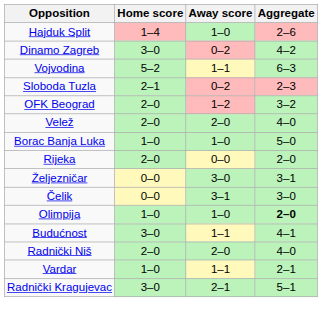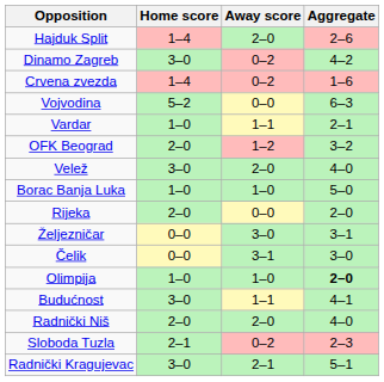Hajduk Split | Away score: 1–0 -> 2–0
+ row: Crvena zvezda | 1–4 | 0–2 | 1–6
Vojvodina | Away score: 1–1 -> 0–0
rows swapped: Sloboda Tuzla <-> Vardar
Velež | Home score: 2–0 -> 3–0
